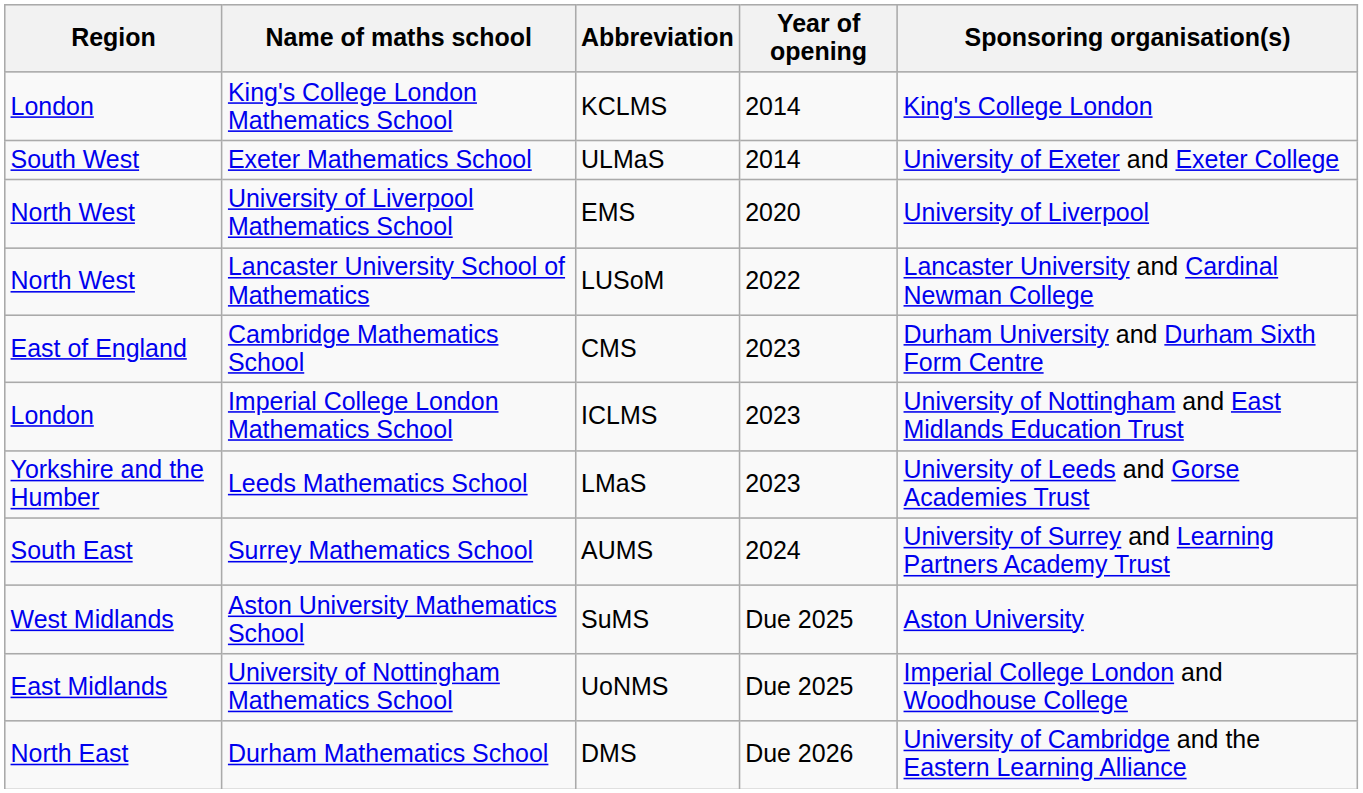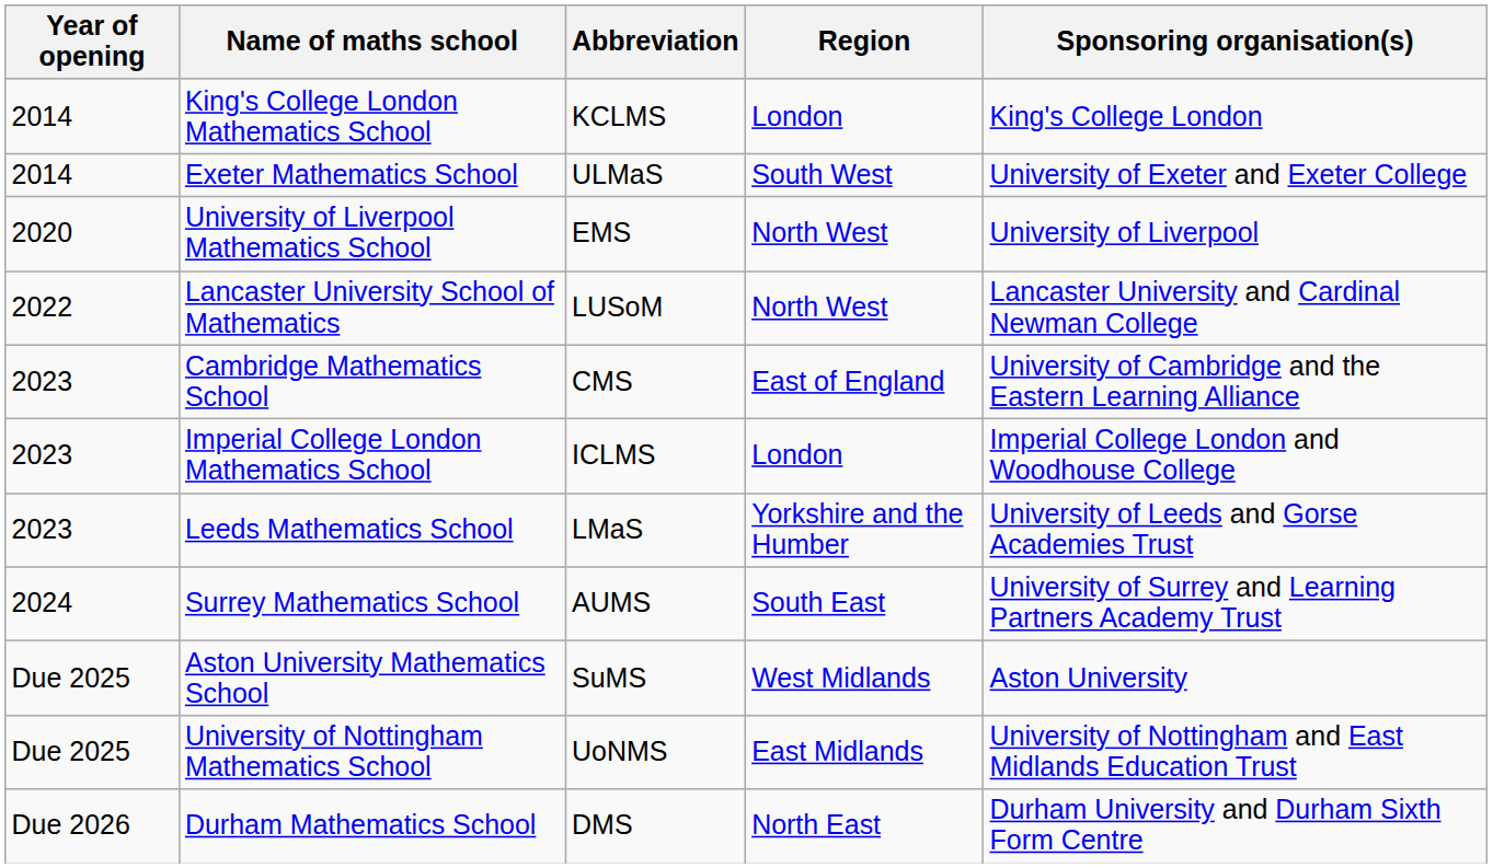columns swapped: Year of opening <-> Region
Cambridge Mathematics School | Sponsoring organisation(s): Durham University and Durham Sixth Form Centre -> University of Cambridge and the Eastern Learning Alliance
Imperial College London Mathematics School | Sponsoring organisation(s): University of Nottingham and East Midlands Education Trust -> Imperial College London and Woodhouse College
University of Nottingham Mathematics School | Sponsoring organisation(s): Imperial College London and Woodhouse College -> University of Nottingham and East Midlands Education Trust
Durham Mathematics School | Sponsoring organisation(s): University of Cambridge and the Eastern Learning Alliance -> Durham University and Durham Sixth Form Centre
